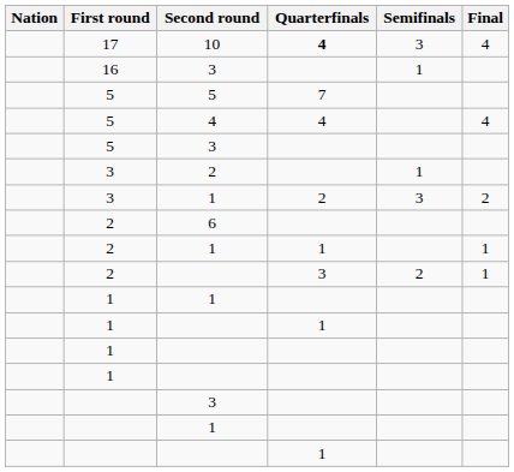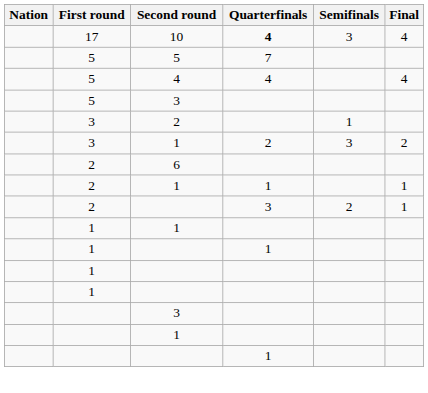- row: 16 | 3 | 1
